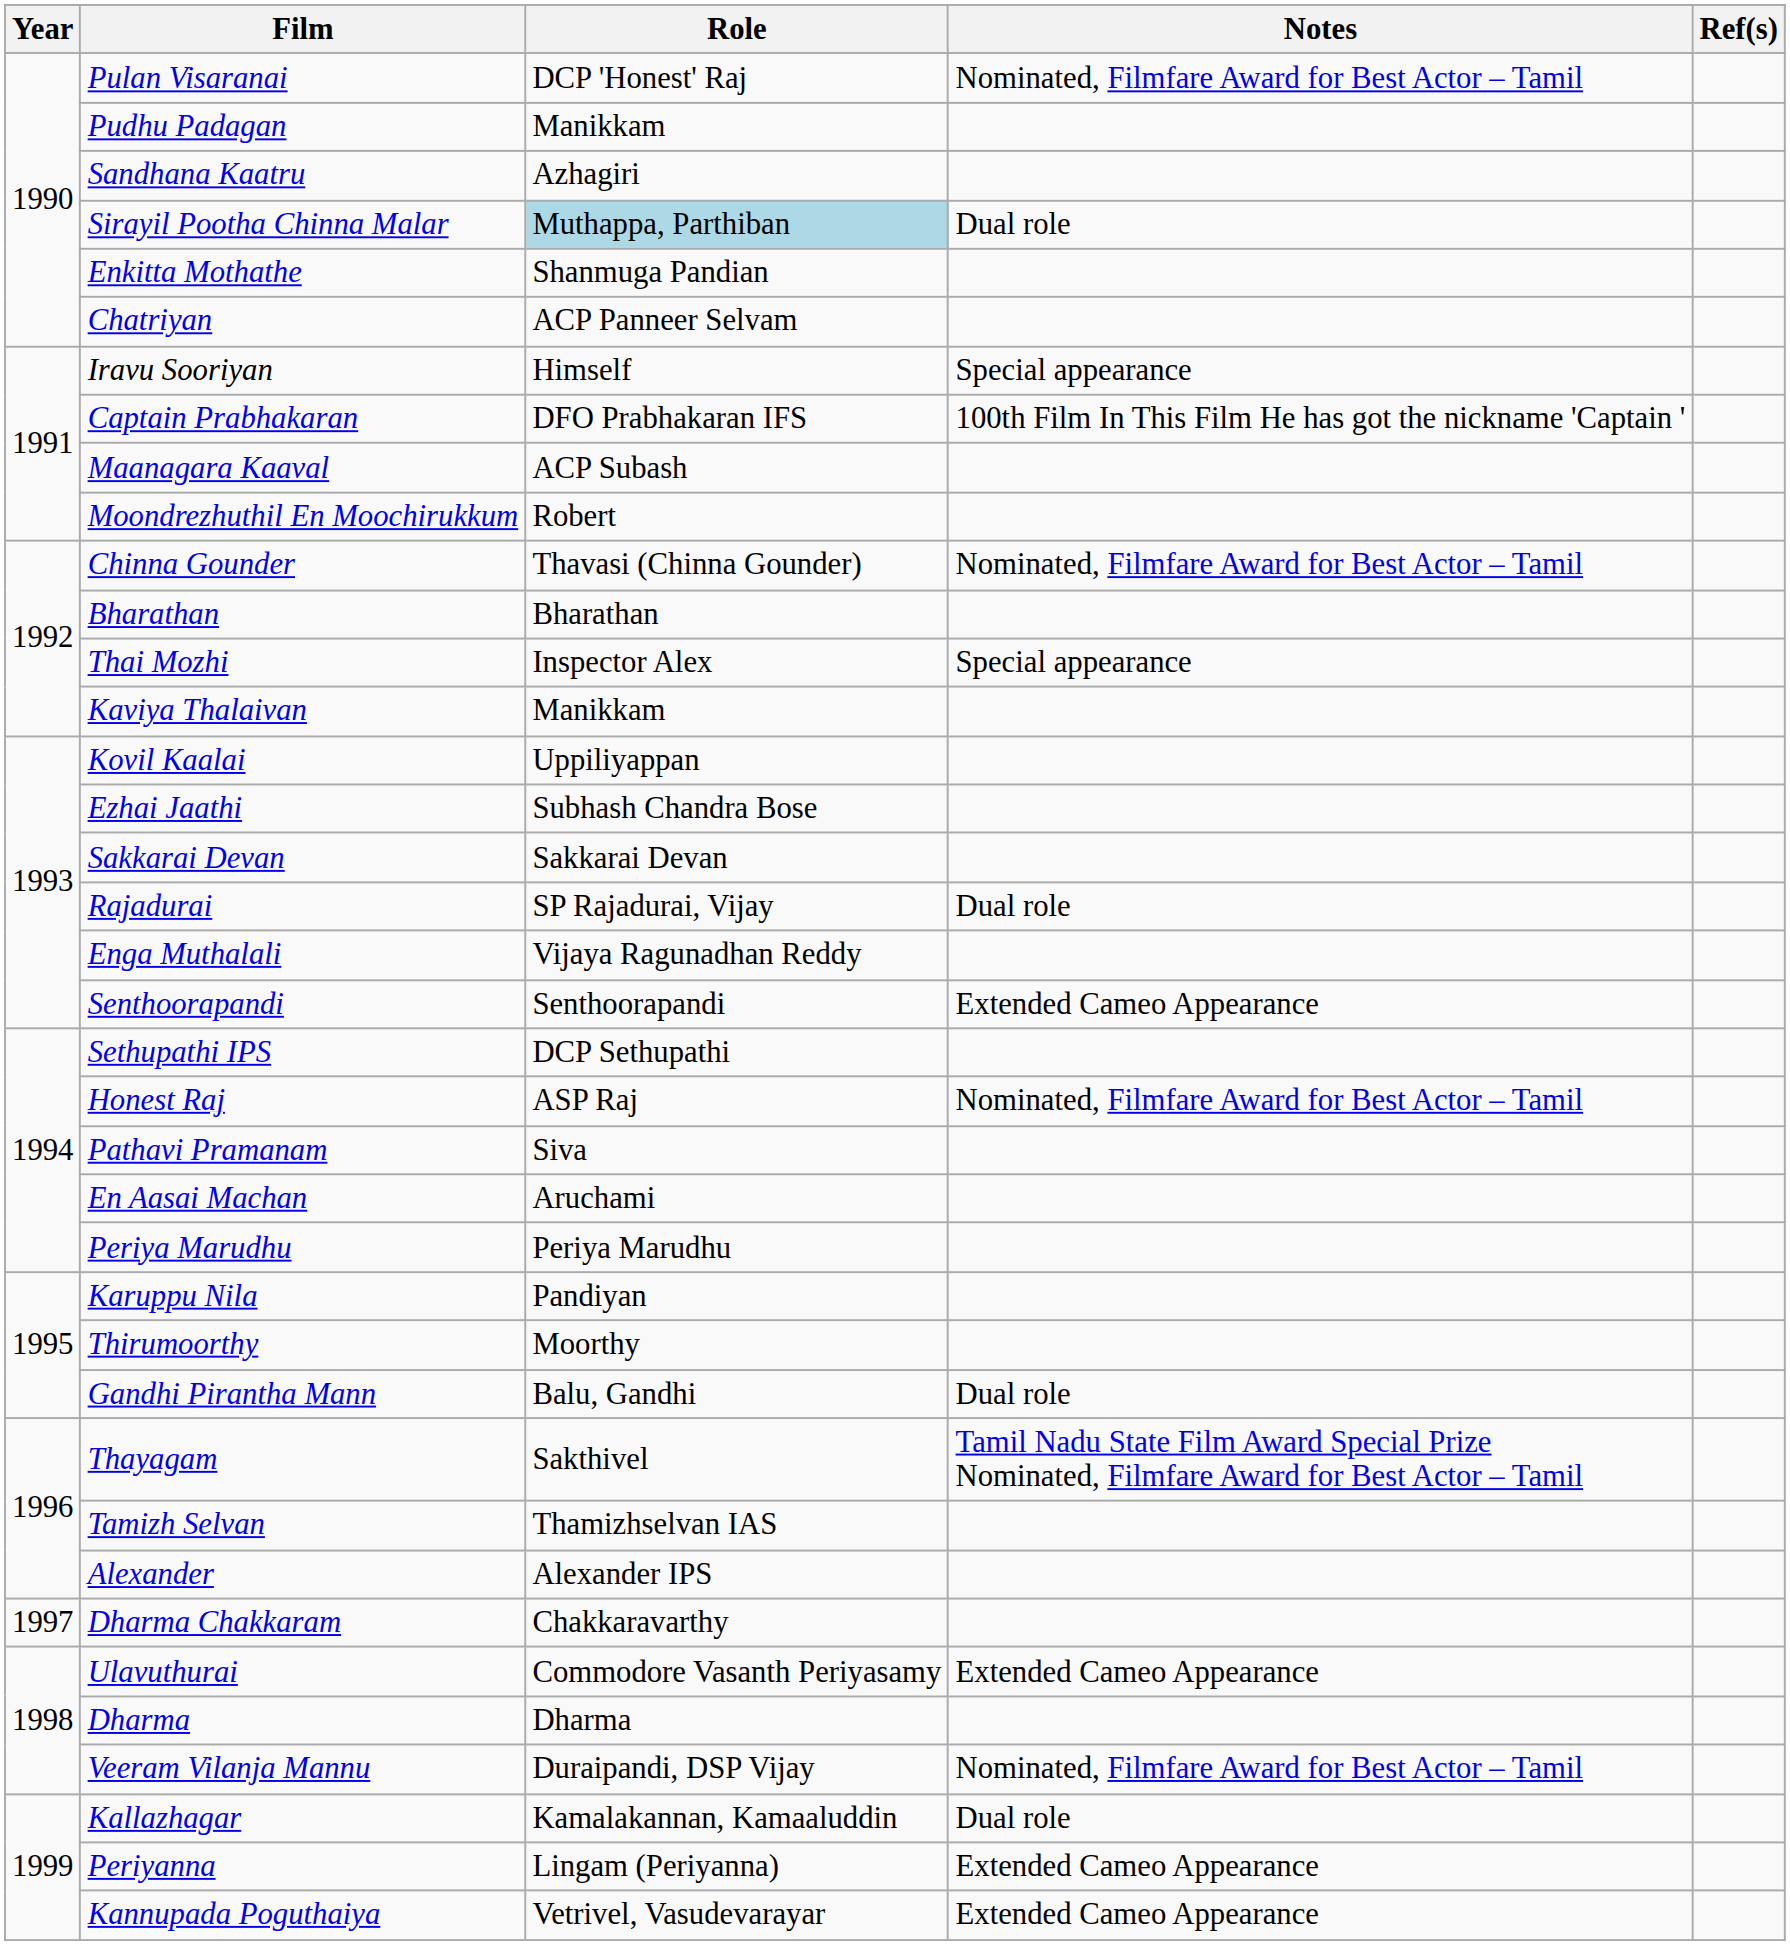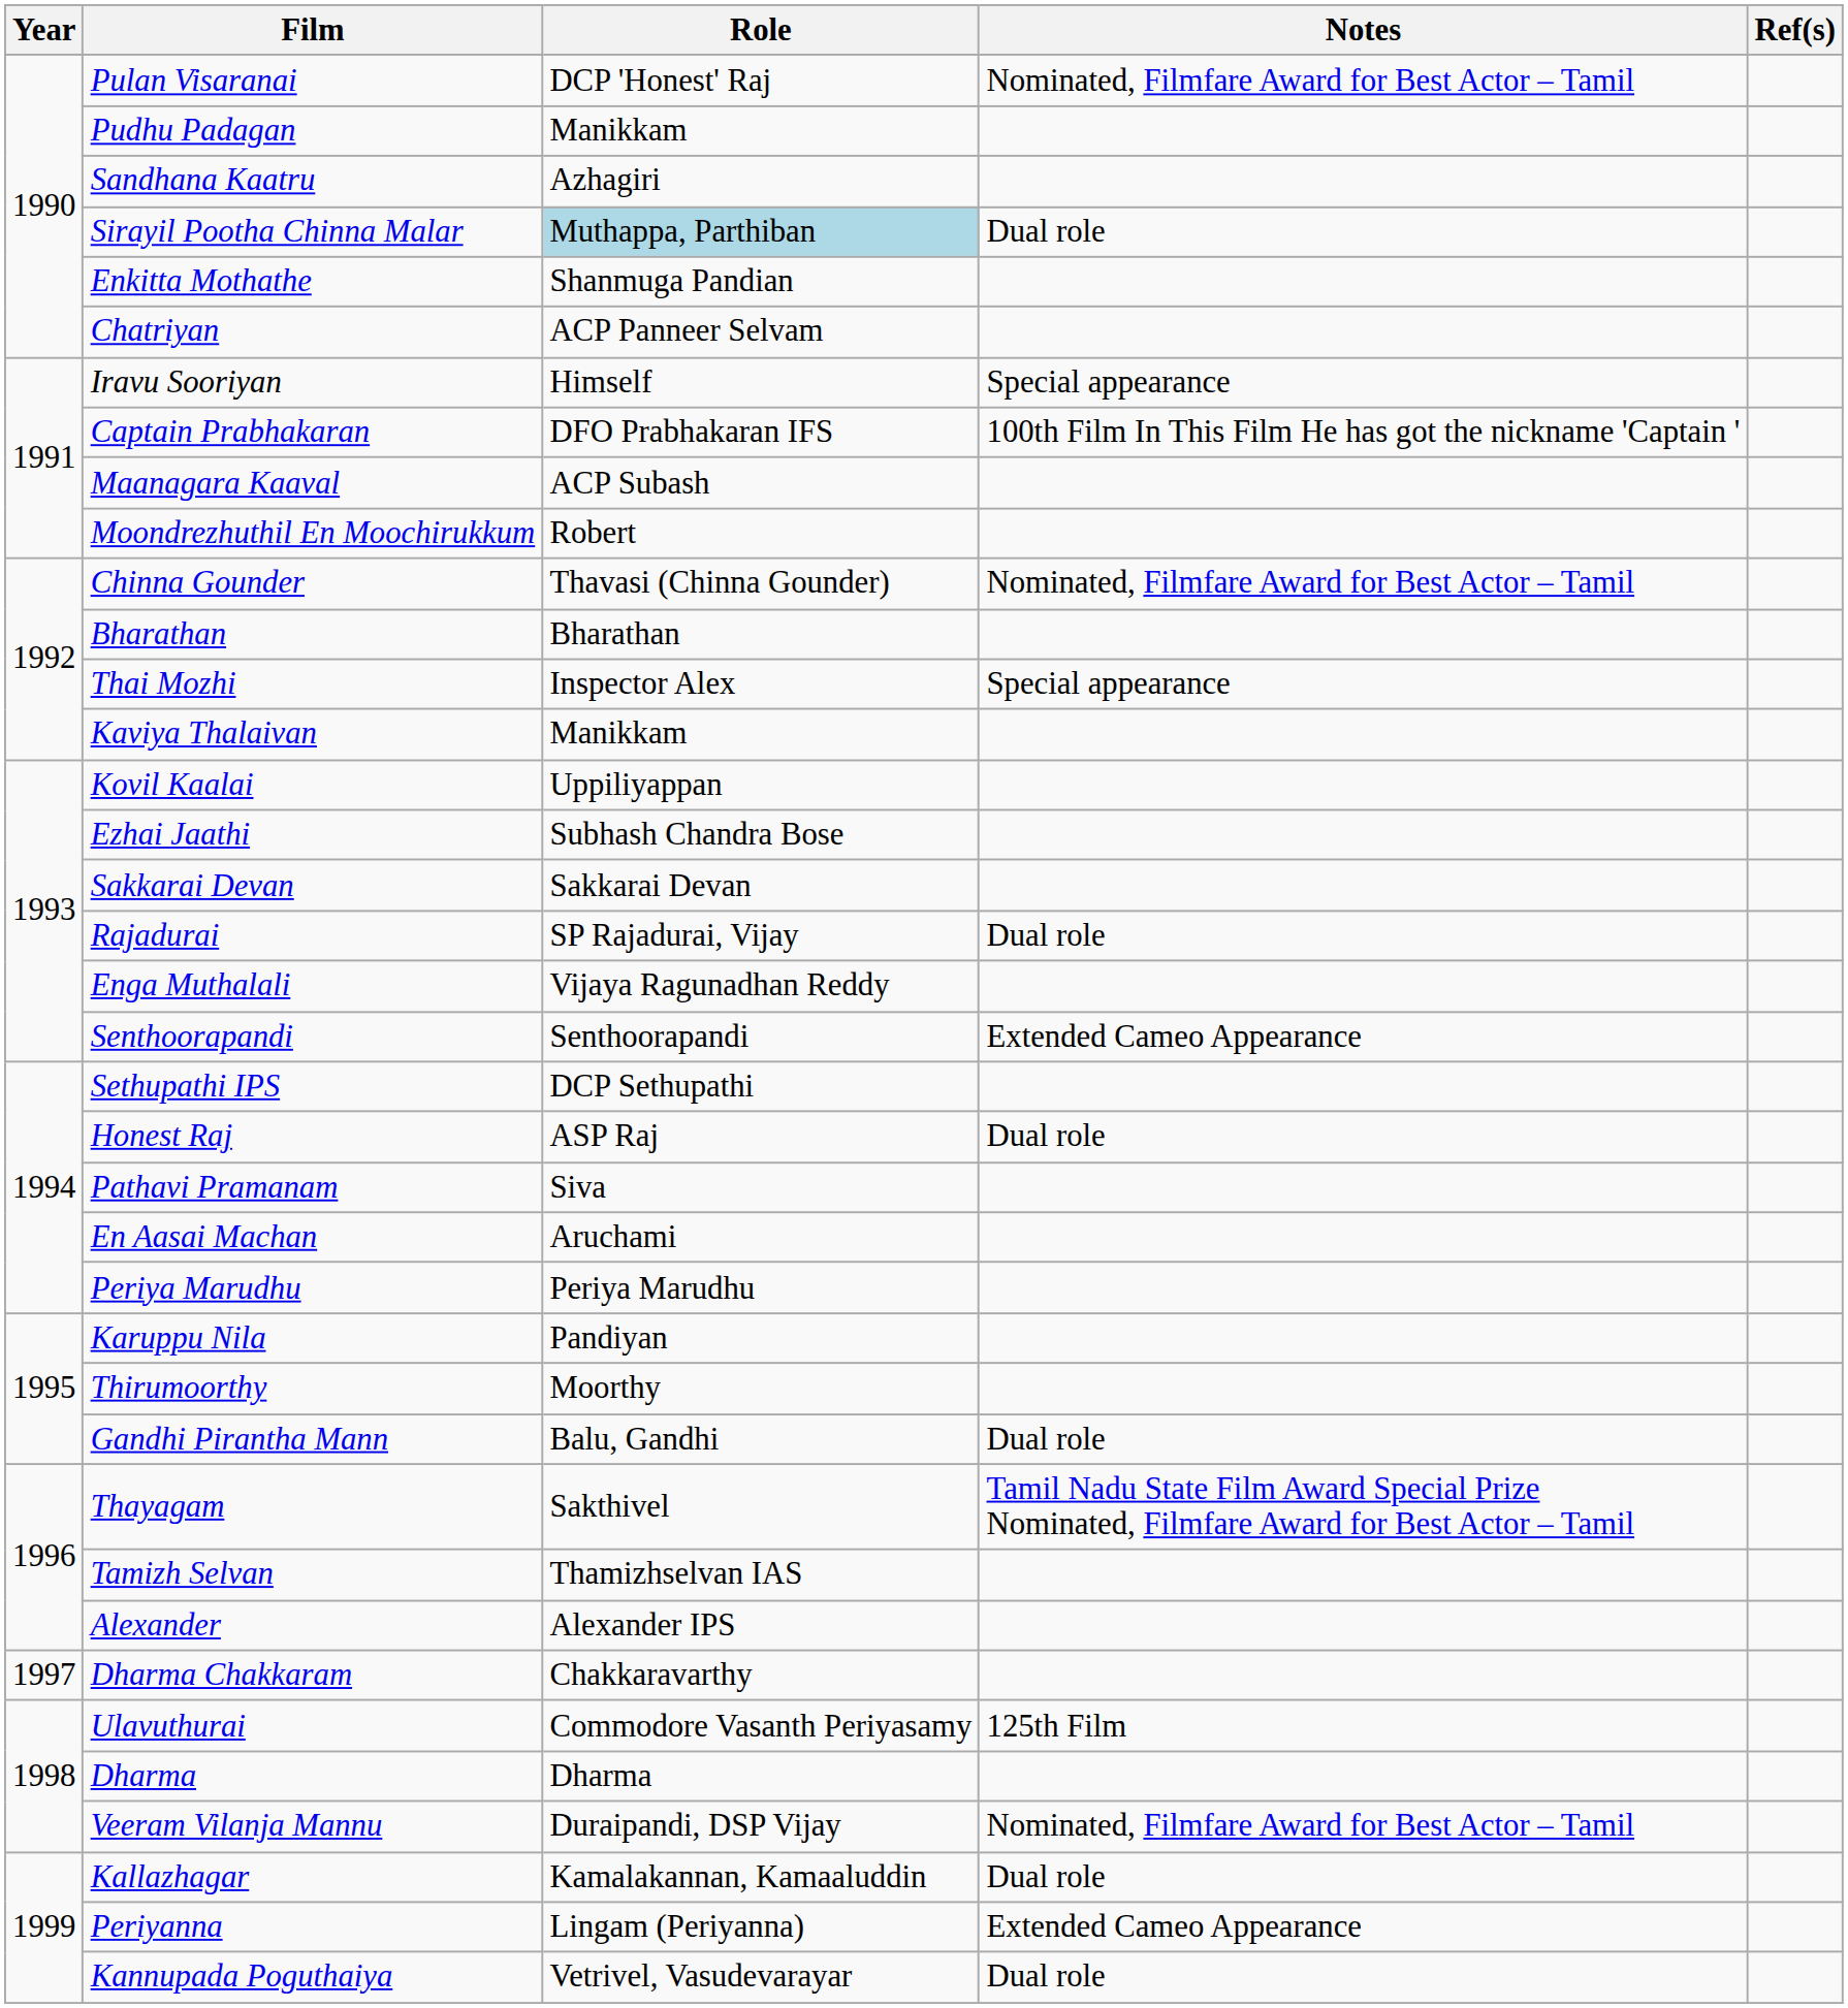Honest Raj | Notes: Nominated, Filmfare Award for Best Actor – Tamil -> Dual role
Ulavuthurai | Notes: Extended Cameo Appearance -> 125th Film
Kannupada Poguthaiya | Notes: Extended Cameo Appearance -> Dual role
